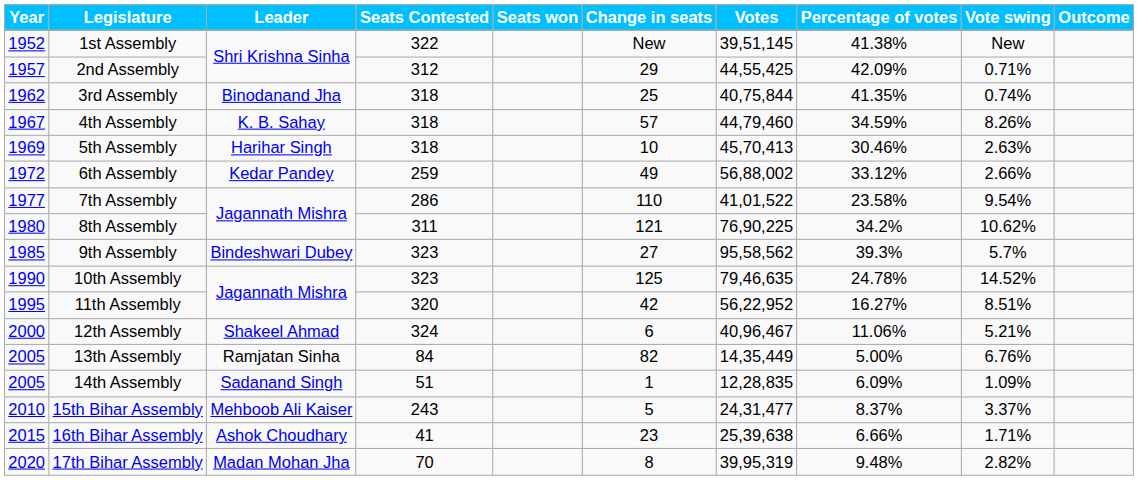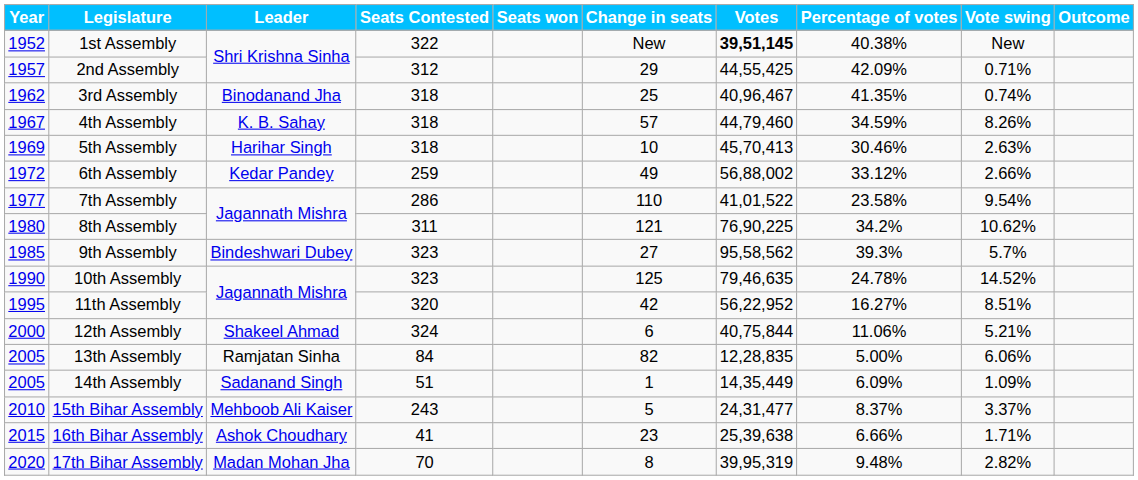1st Assembly | Votes: normal -> bold
1st Assembly | Percentage of votes: 41.38% -> 40.38%
3rd Assembly | Votes: 40,75,844 -> 40,96,467
12th Assembly | Votes: 40,96,467 -> 40,75,844
13th Assembly | Votes: 14,35,449 -> 12,28,835
13th Assembly | Vote swing: 6.76% -> 6.06%
14th Assembly | Votes: 12,28,835 -> 14,35,449
